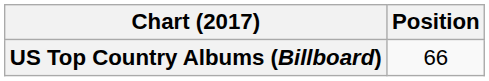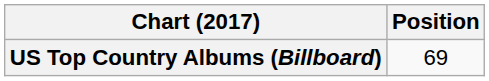US Top Country Albums (Billboard) | Position: 66 -> 69
